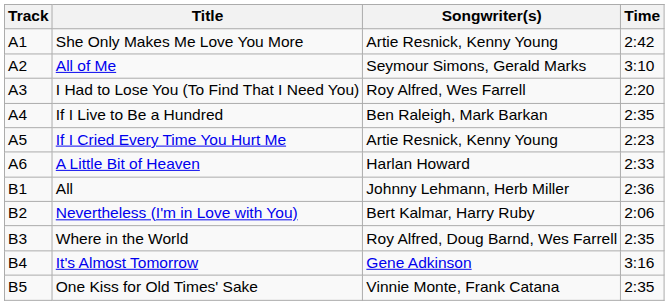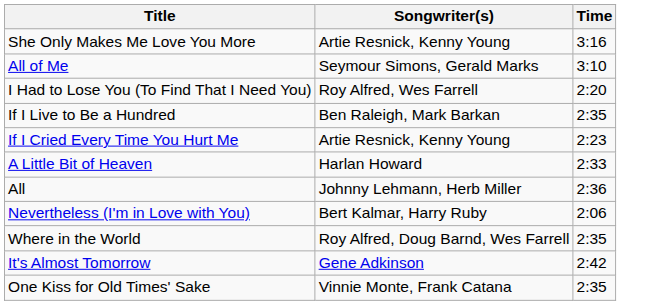- column: Track | A1 | A2 | A3 | A4 | A5 | A6 | B1 | B2 | B3 | B4 | B5
She Only Makes Me Love You More | Time: 2:42 -> 3:16
It's Almost Tomorrow | Time: 3:16 -> 2:42
